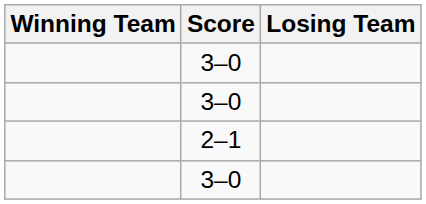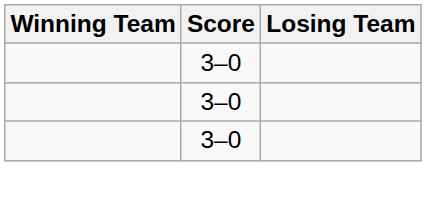- row: 2–1
